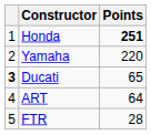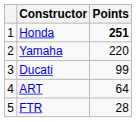Ducati | column 1: bold -> normal
Ducati | Points: 65 -> 99
